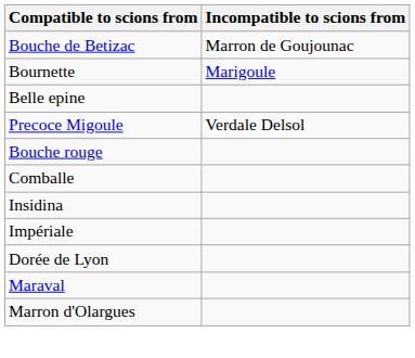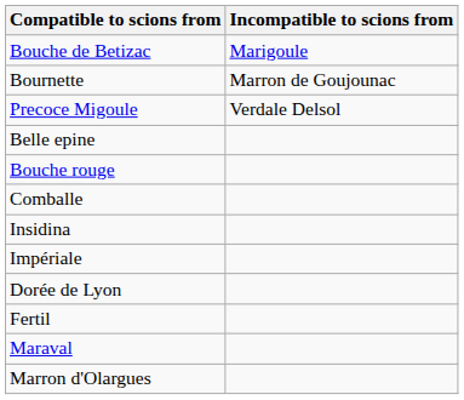Bouche de Betizac | Incompatible to scions from: Marron de Goujounac -> Marigoule
Bournette | Incompatible to scions from: Marigoule -> Marron de Goujounac
rows swapped: Precoce Migoule <-> Belle epine
+ row: Fertil
